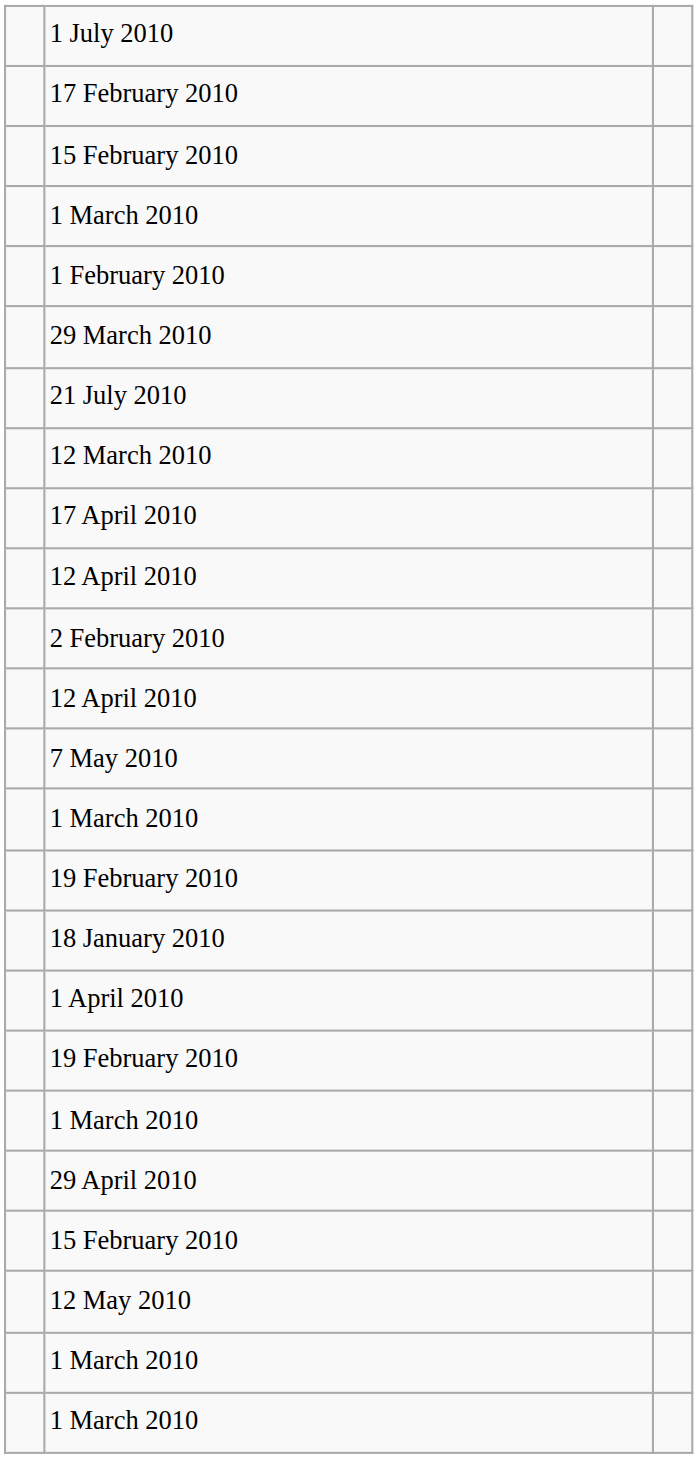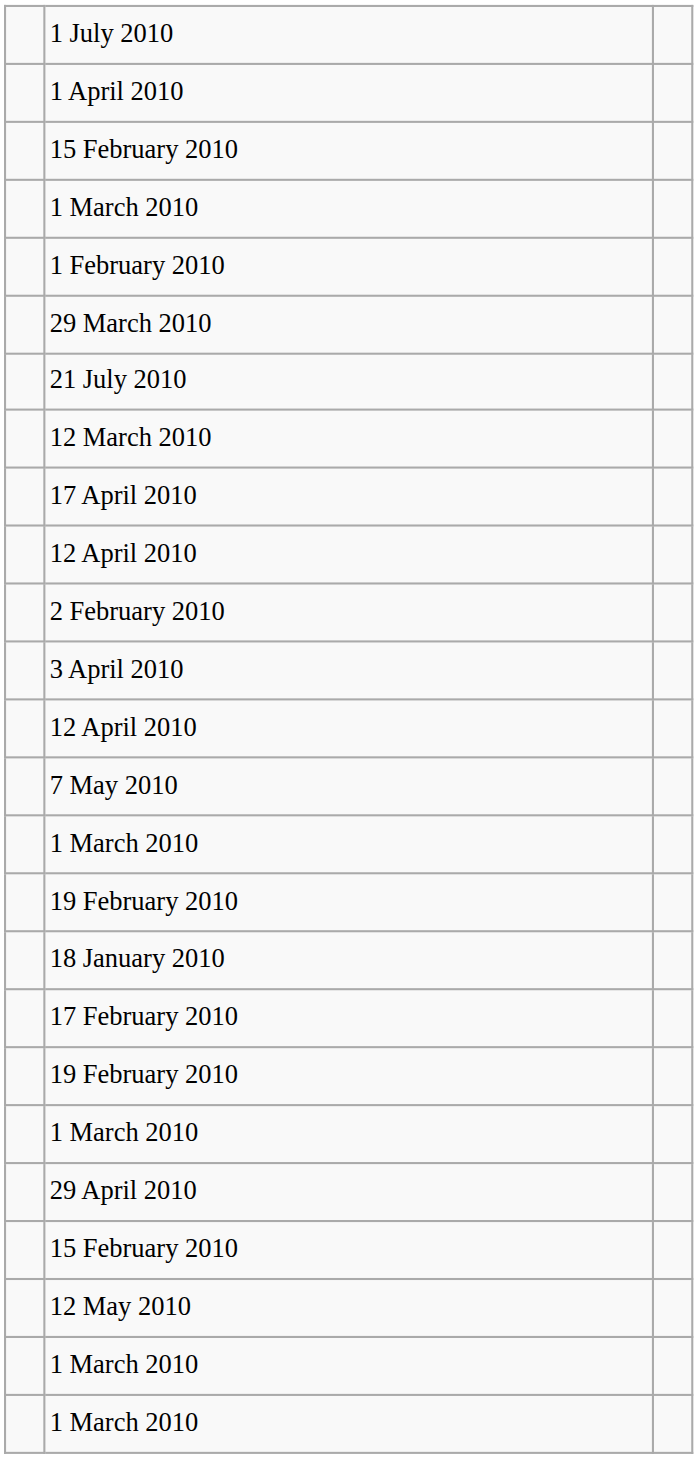rows swapped: 17 February 2010 <-> 1 April 2010
+ row: 3 April 2010
